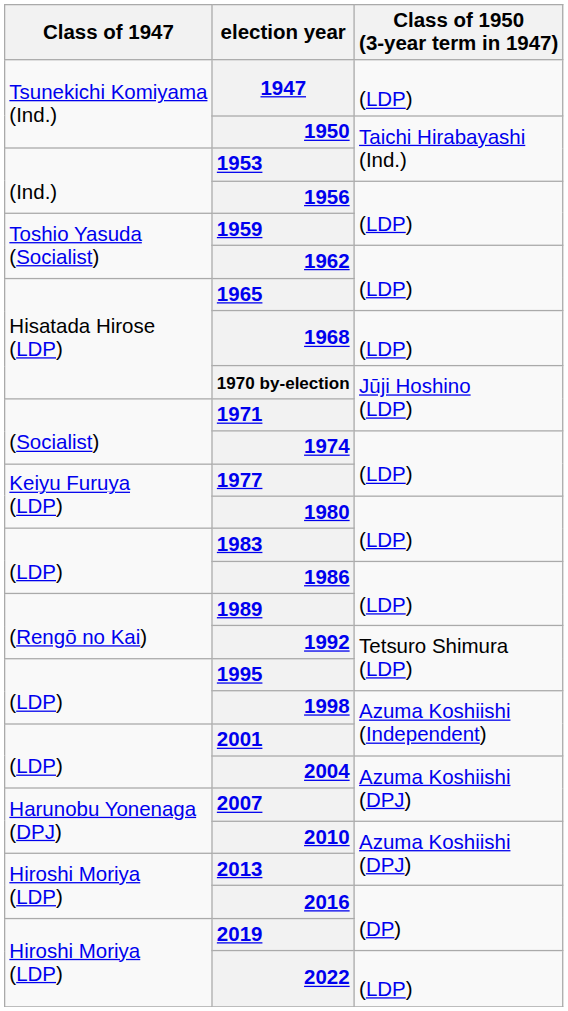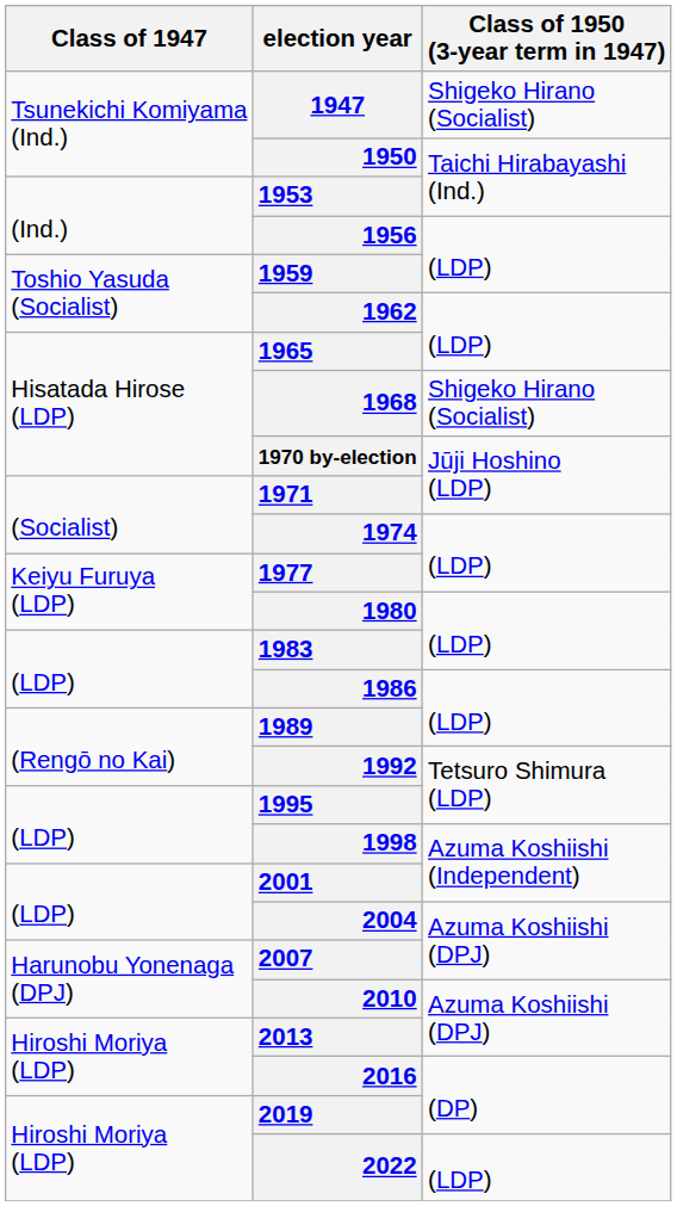1947 | Class of 1950 (3-year term in 1947): (LDP) -> Shigeko Hirano (Socialist)
1968 | Class of 1950 (3-year term in 1947): (LDP) -> Shigeko Hirano (Socialist)
